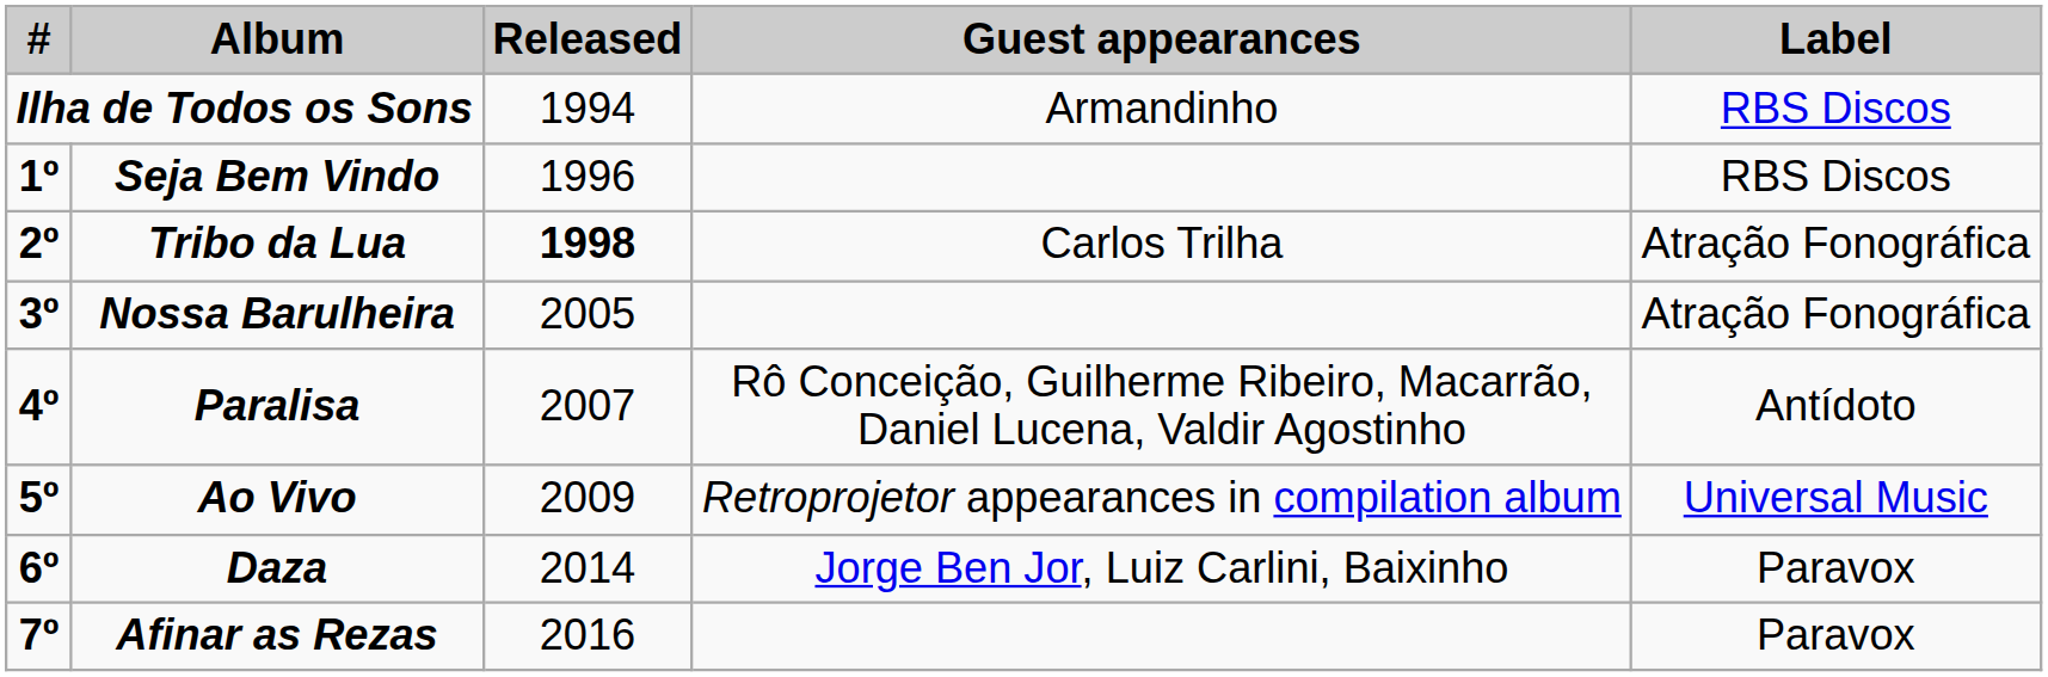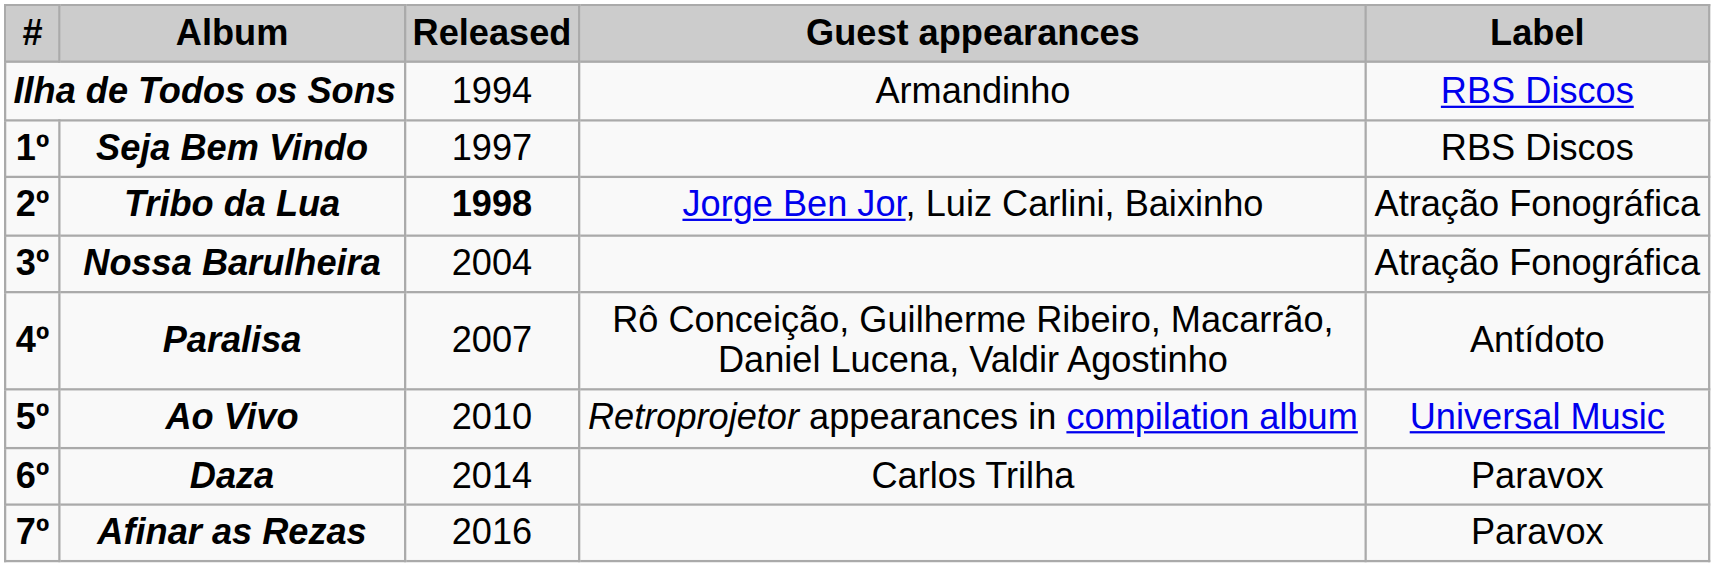Seja Bem Vindo | Released: 1996 -> 1997
Tribo da Lua | Guest appearances: Carlos Trilha -> Jorge Ben Jor, Luiz Carlini, Baixinho
Nossa Barulheira | Released: 2005 -> 2004
Ao Vivo | Released: 2009 -> 2010
Daza | Guest appearances: Jorge Ben Jor, Luiz Carlini, Baixinho -> Carlos Trilha
